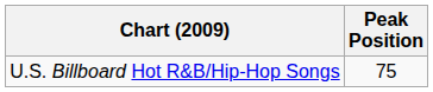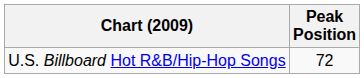U.S. Billboard Hot R&B/Hip-Hop Songs | Peak Position: 75 -> 72
